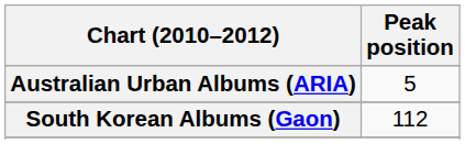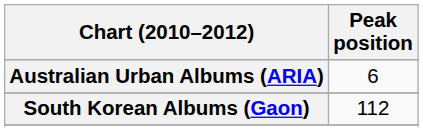Australian Urban Albums (ARIA) | Peak position: 5 -> 6
